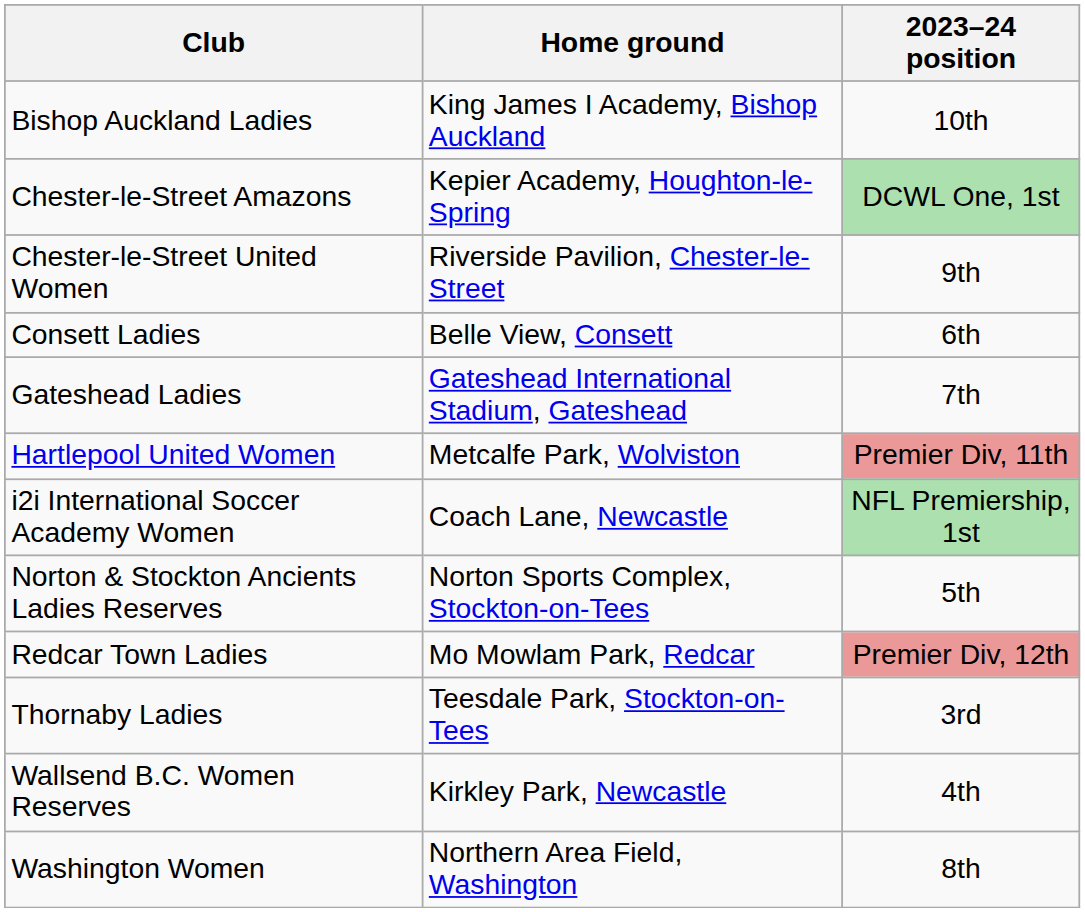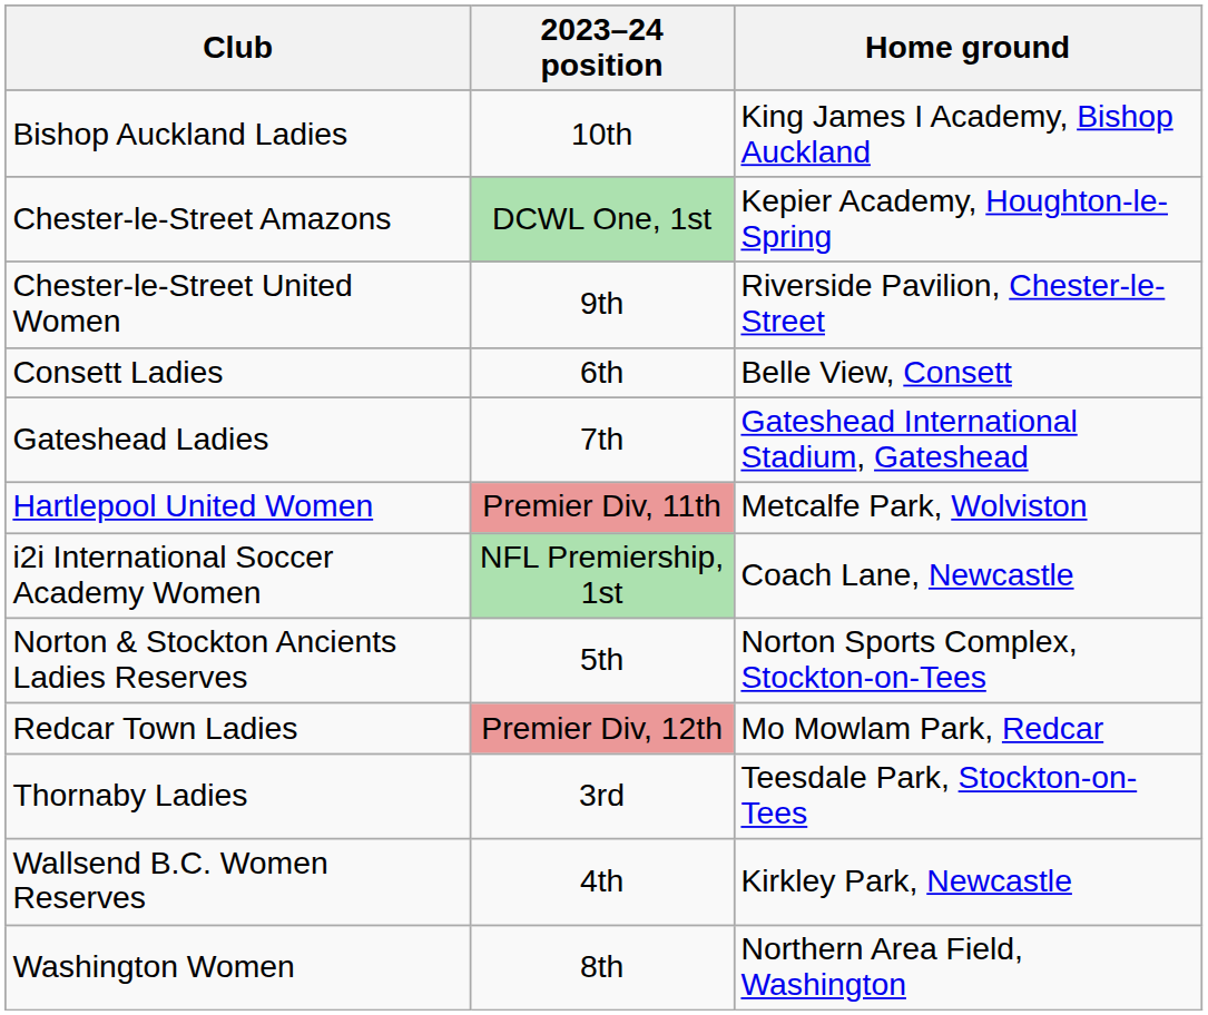columns swapped: Home ground <-> 2023–24 position
